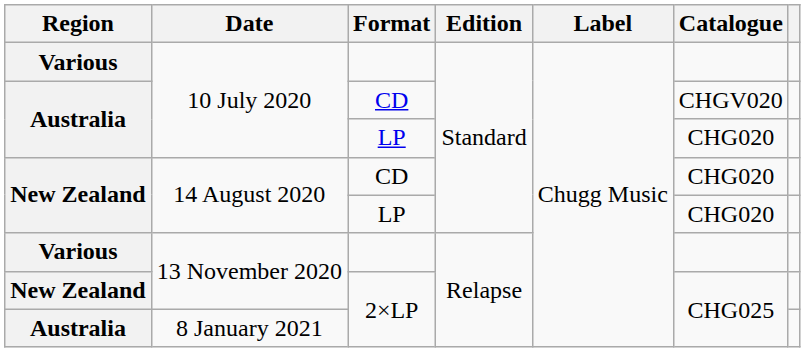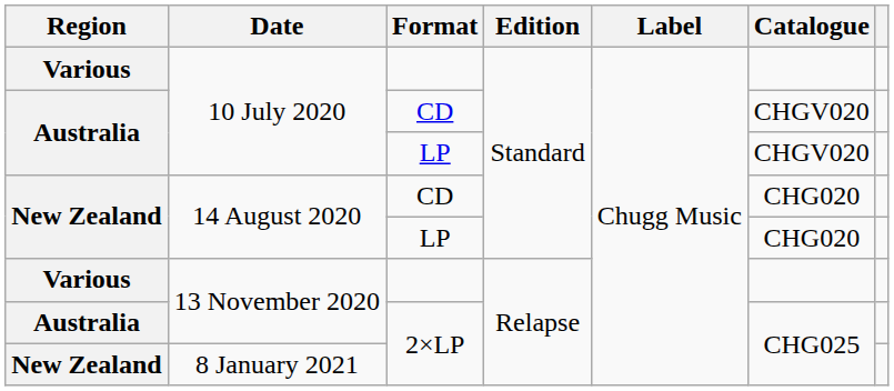10 July 2020 / LP | Catalogue: CHG020 -> CHGV020
13 November 2020 / 2×LP | Region: New Zealand -> Australia
8 January 2021 | Region: Australia -> New Zealand
